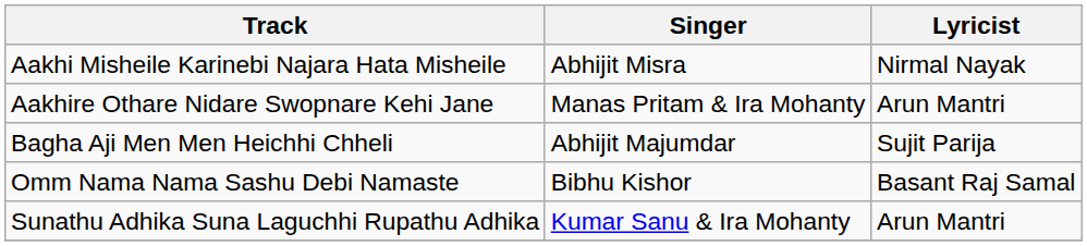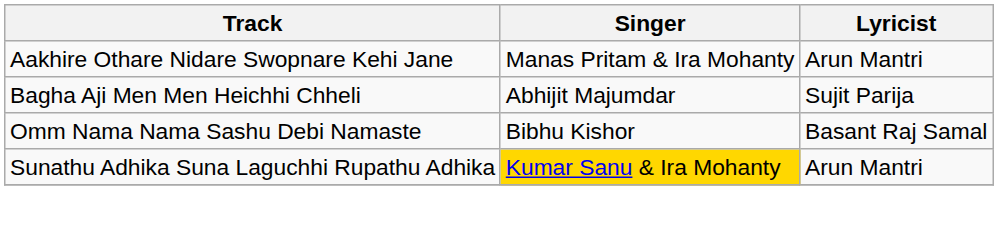- row: Aakhi Misheile Karinebi Najara Hata Misheile | Abhijit Misra | Nirmal Nayak
Sunathu Adhika Suna Laguchhi Rupathu Adhika | Singer: no background -> gold background
